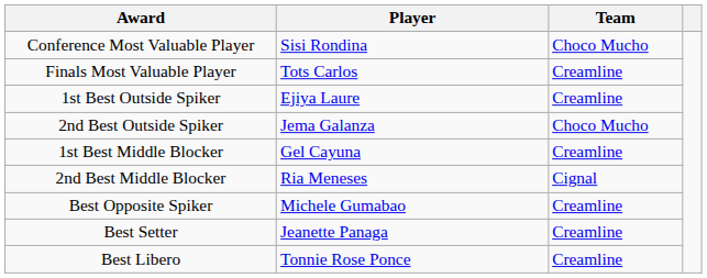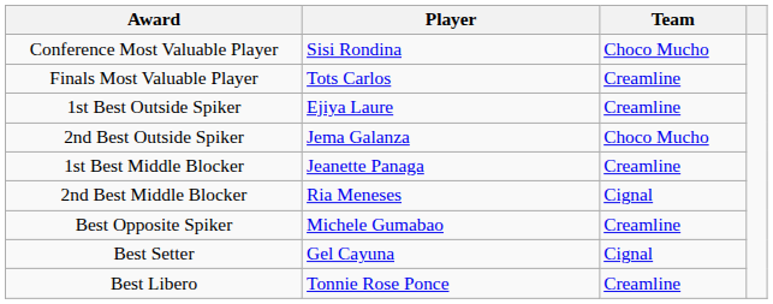1st Best Middle Blocker | Player: Gel Cayuna -> Jeanette Panaga
Best Setter | Player: Jeanette Panaga -> Gel Cayuna
Best Setter | Team: Creamline -> Cignal
